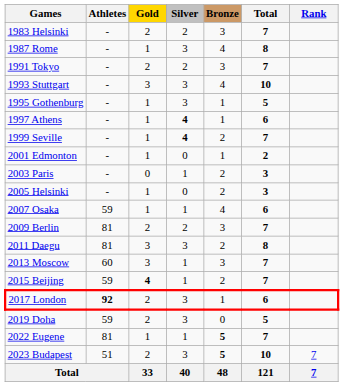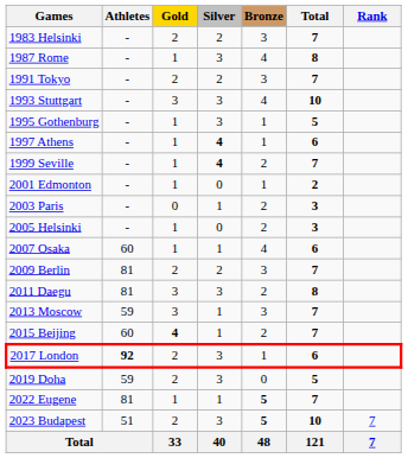2007 Osaka | Athletes: 59 -> 60
2013 Moscow | Athletes: 60 -> 59
2015 Beijing | Athletes: 59 -> 60
